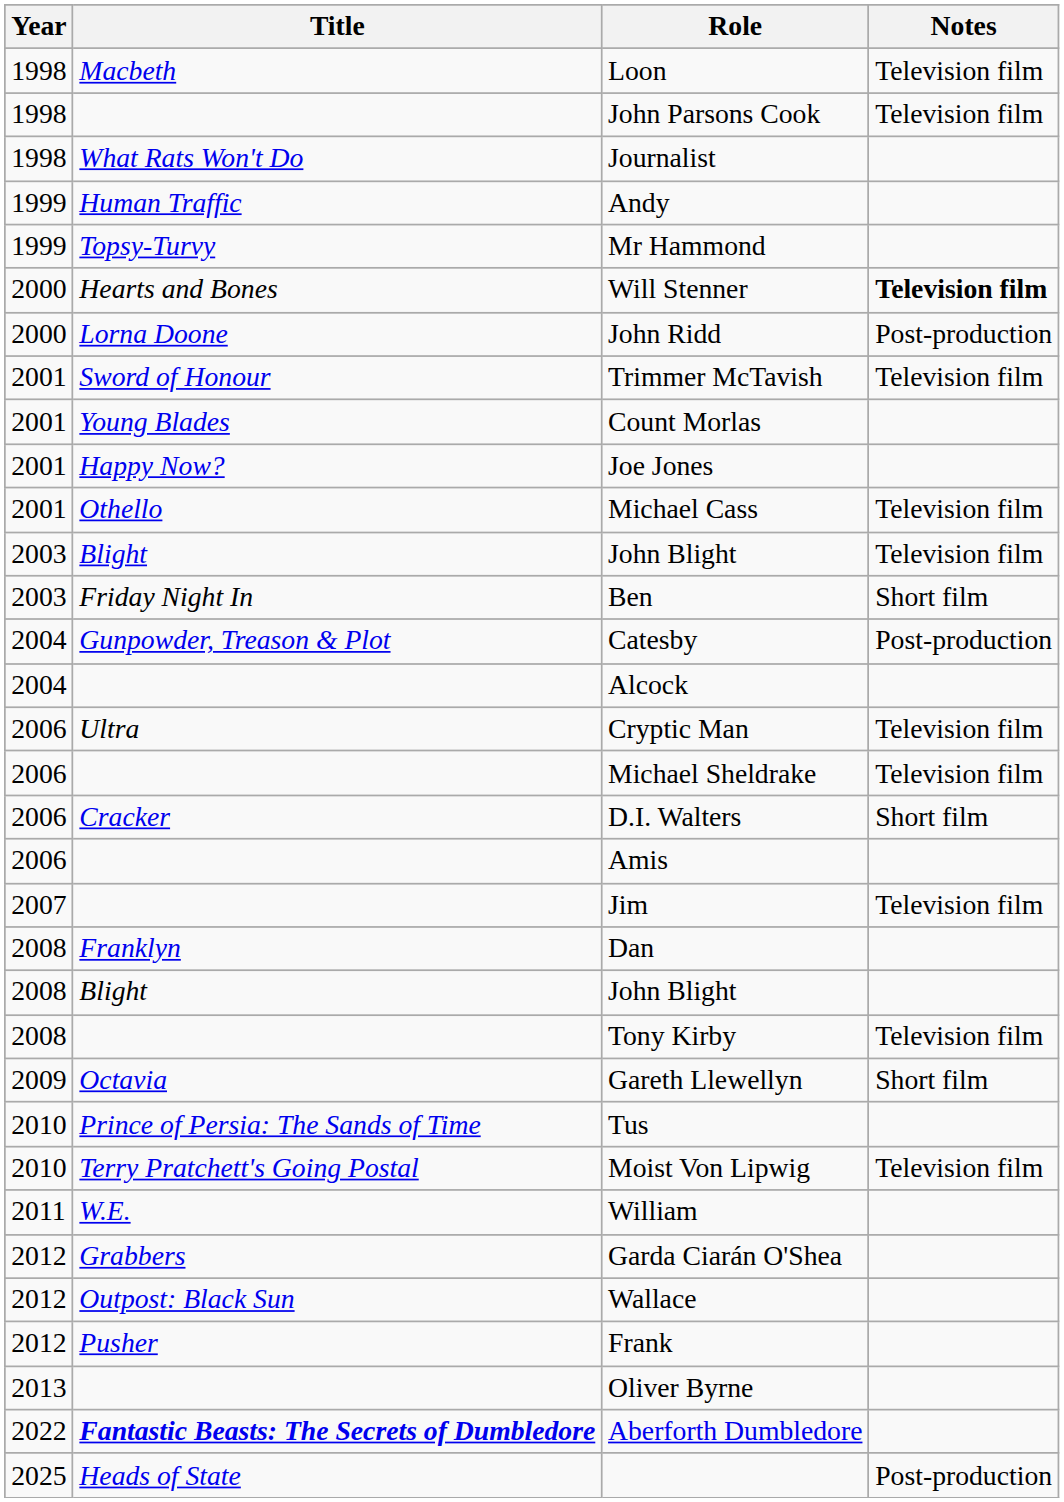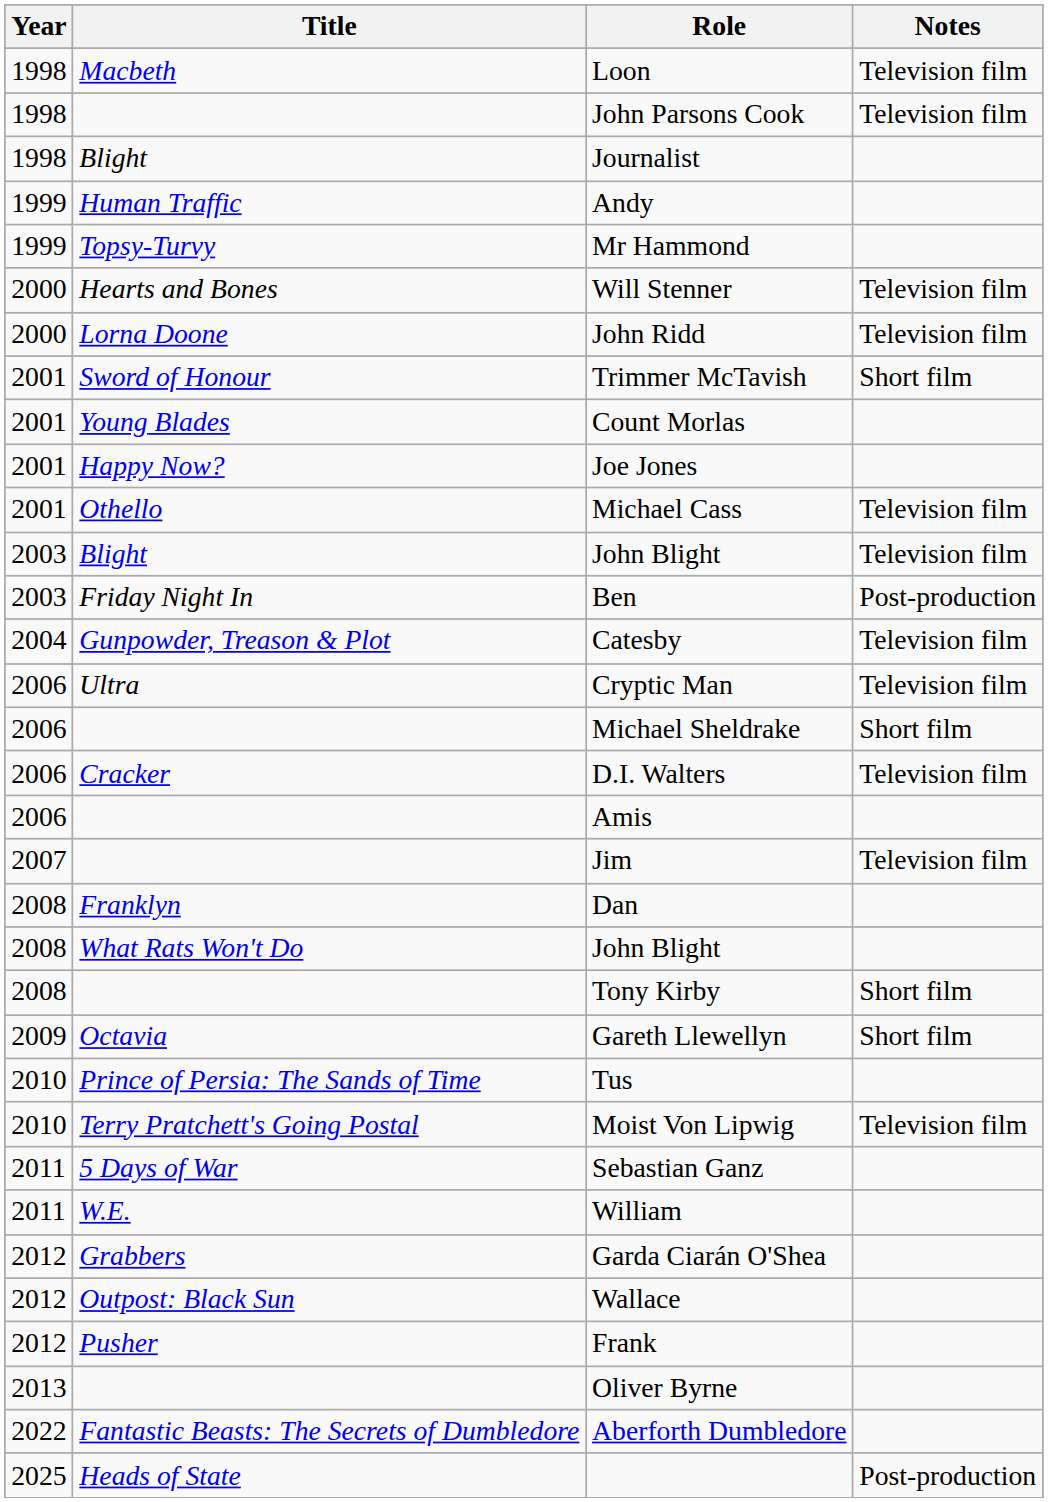Journalist | Title: What Rats Won't Do -> Blight
Will Stenner | Notes: bold -> normal
John Ridd | Notes: Post-production -> Television film
Trimmer McTavish | Notes: Television film -> Short film
Ben | Notes: Short film -> Post-production
Catesby | Notes: Post-production -> Television film
- row: 2004 | Alcock
Michael Sheldrake | Notes: Television film -> Short film
D.I. Walters | Notes: Short film -> Television film
2008 / John Blight | Title: Blight -> What Rats Won't Do
Tony Kirby | Notes: Television film -> Short film
+ row: 2011 | 5 Days of War | Sebastian Ganz
Aberforth Dumbledore | Title: bold -> normal
